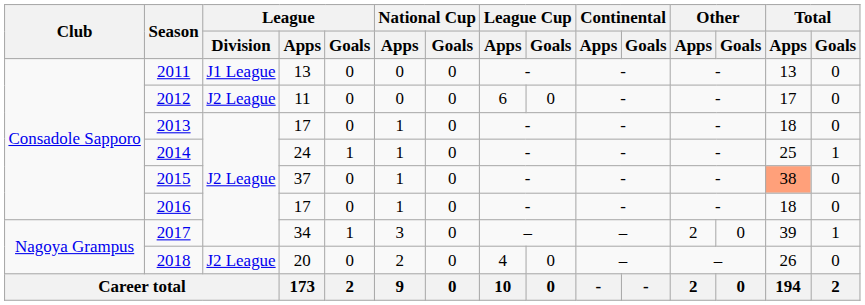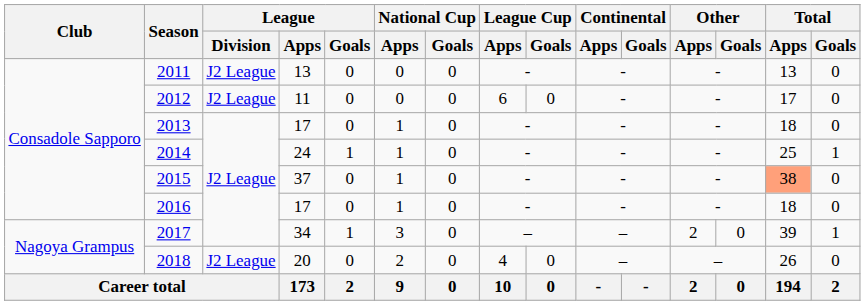2011 | League / Division: J1 League -> J2 League
